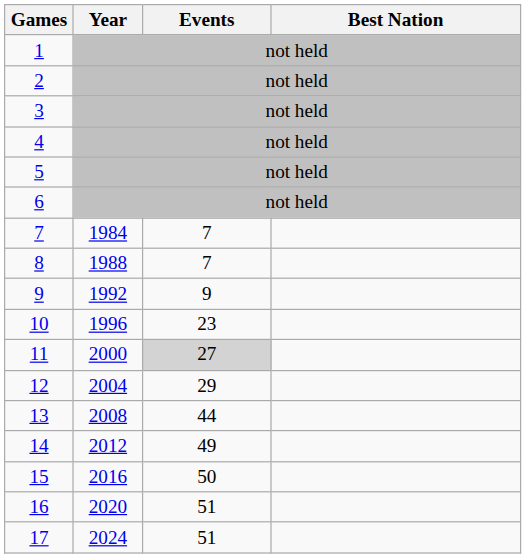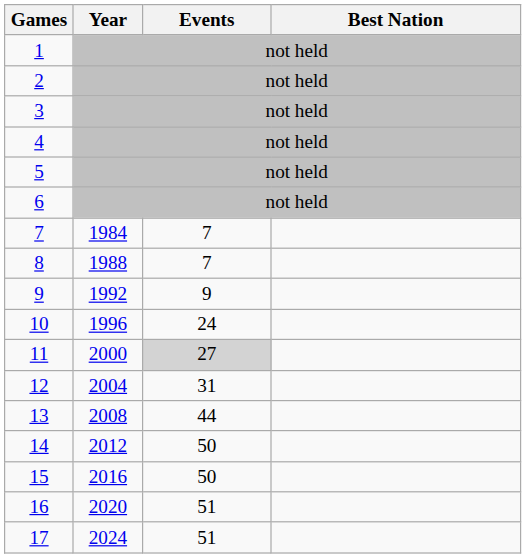10 | Events: 23 -> 24
12 | Events: 29 -> 31
14 | Events: 49 -> 50
